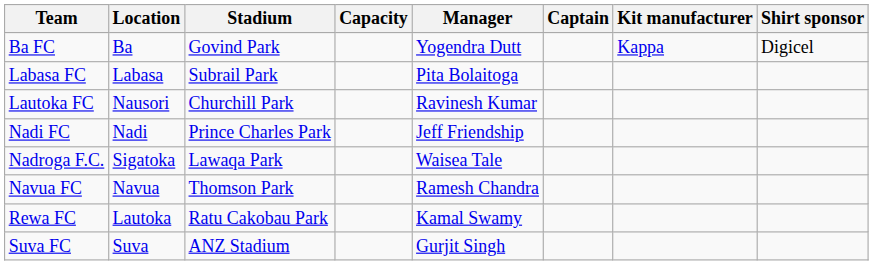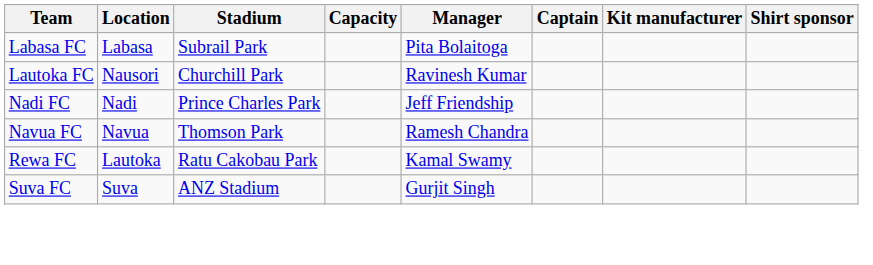- row: Ba FC | Ba | Govind Park | Yogendra Dutt | Kappa | Digicel
- row: Nadroga F.C. | Sigatoka | Lawaqa Park | Waisea Tale
